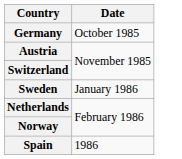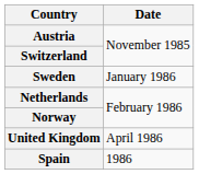- row: Germany | October 1985
+ row: United Kingdom | April 1986
